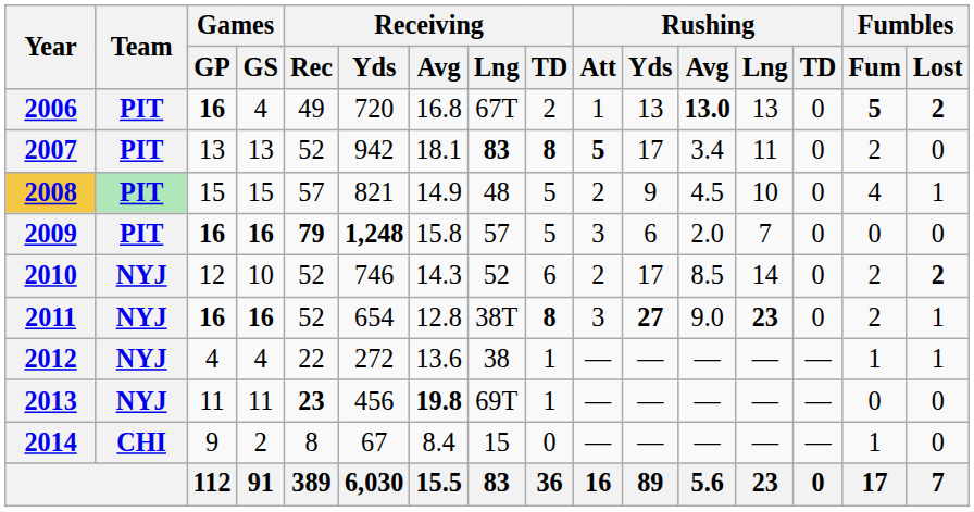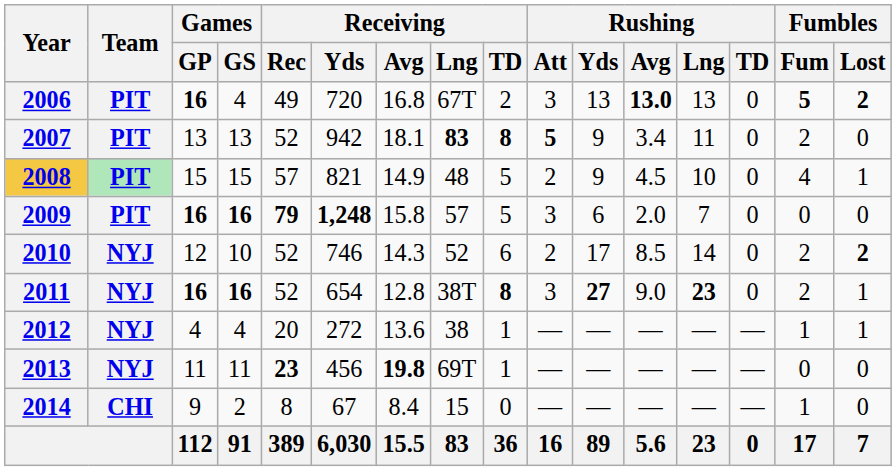2006 | Rushing / Att: 1 -> 3
2007 | Rushing / Yds: 17 -> 9
2012 | Receiving / Rec: 22 -> 20
